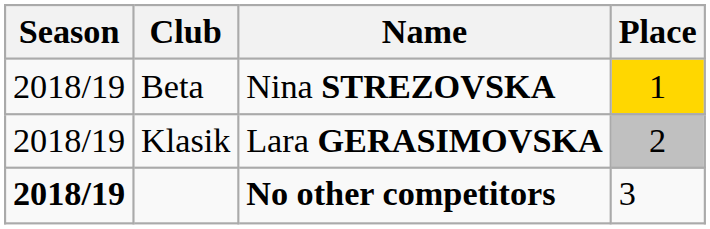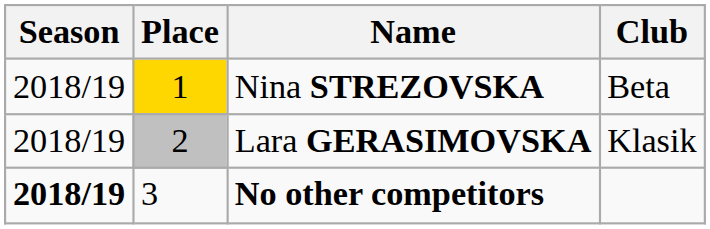columns swapped: Place <-> Club
